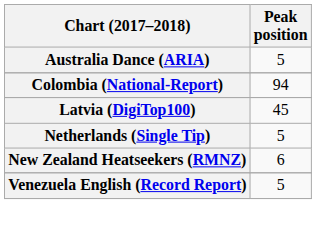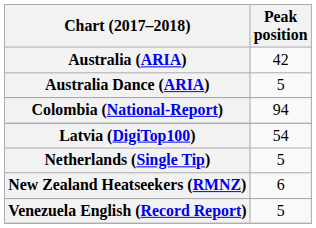+ row: Australia (ARIA) | 42
Latvia (DigiTop100) | Peak position: 45 -> 54
